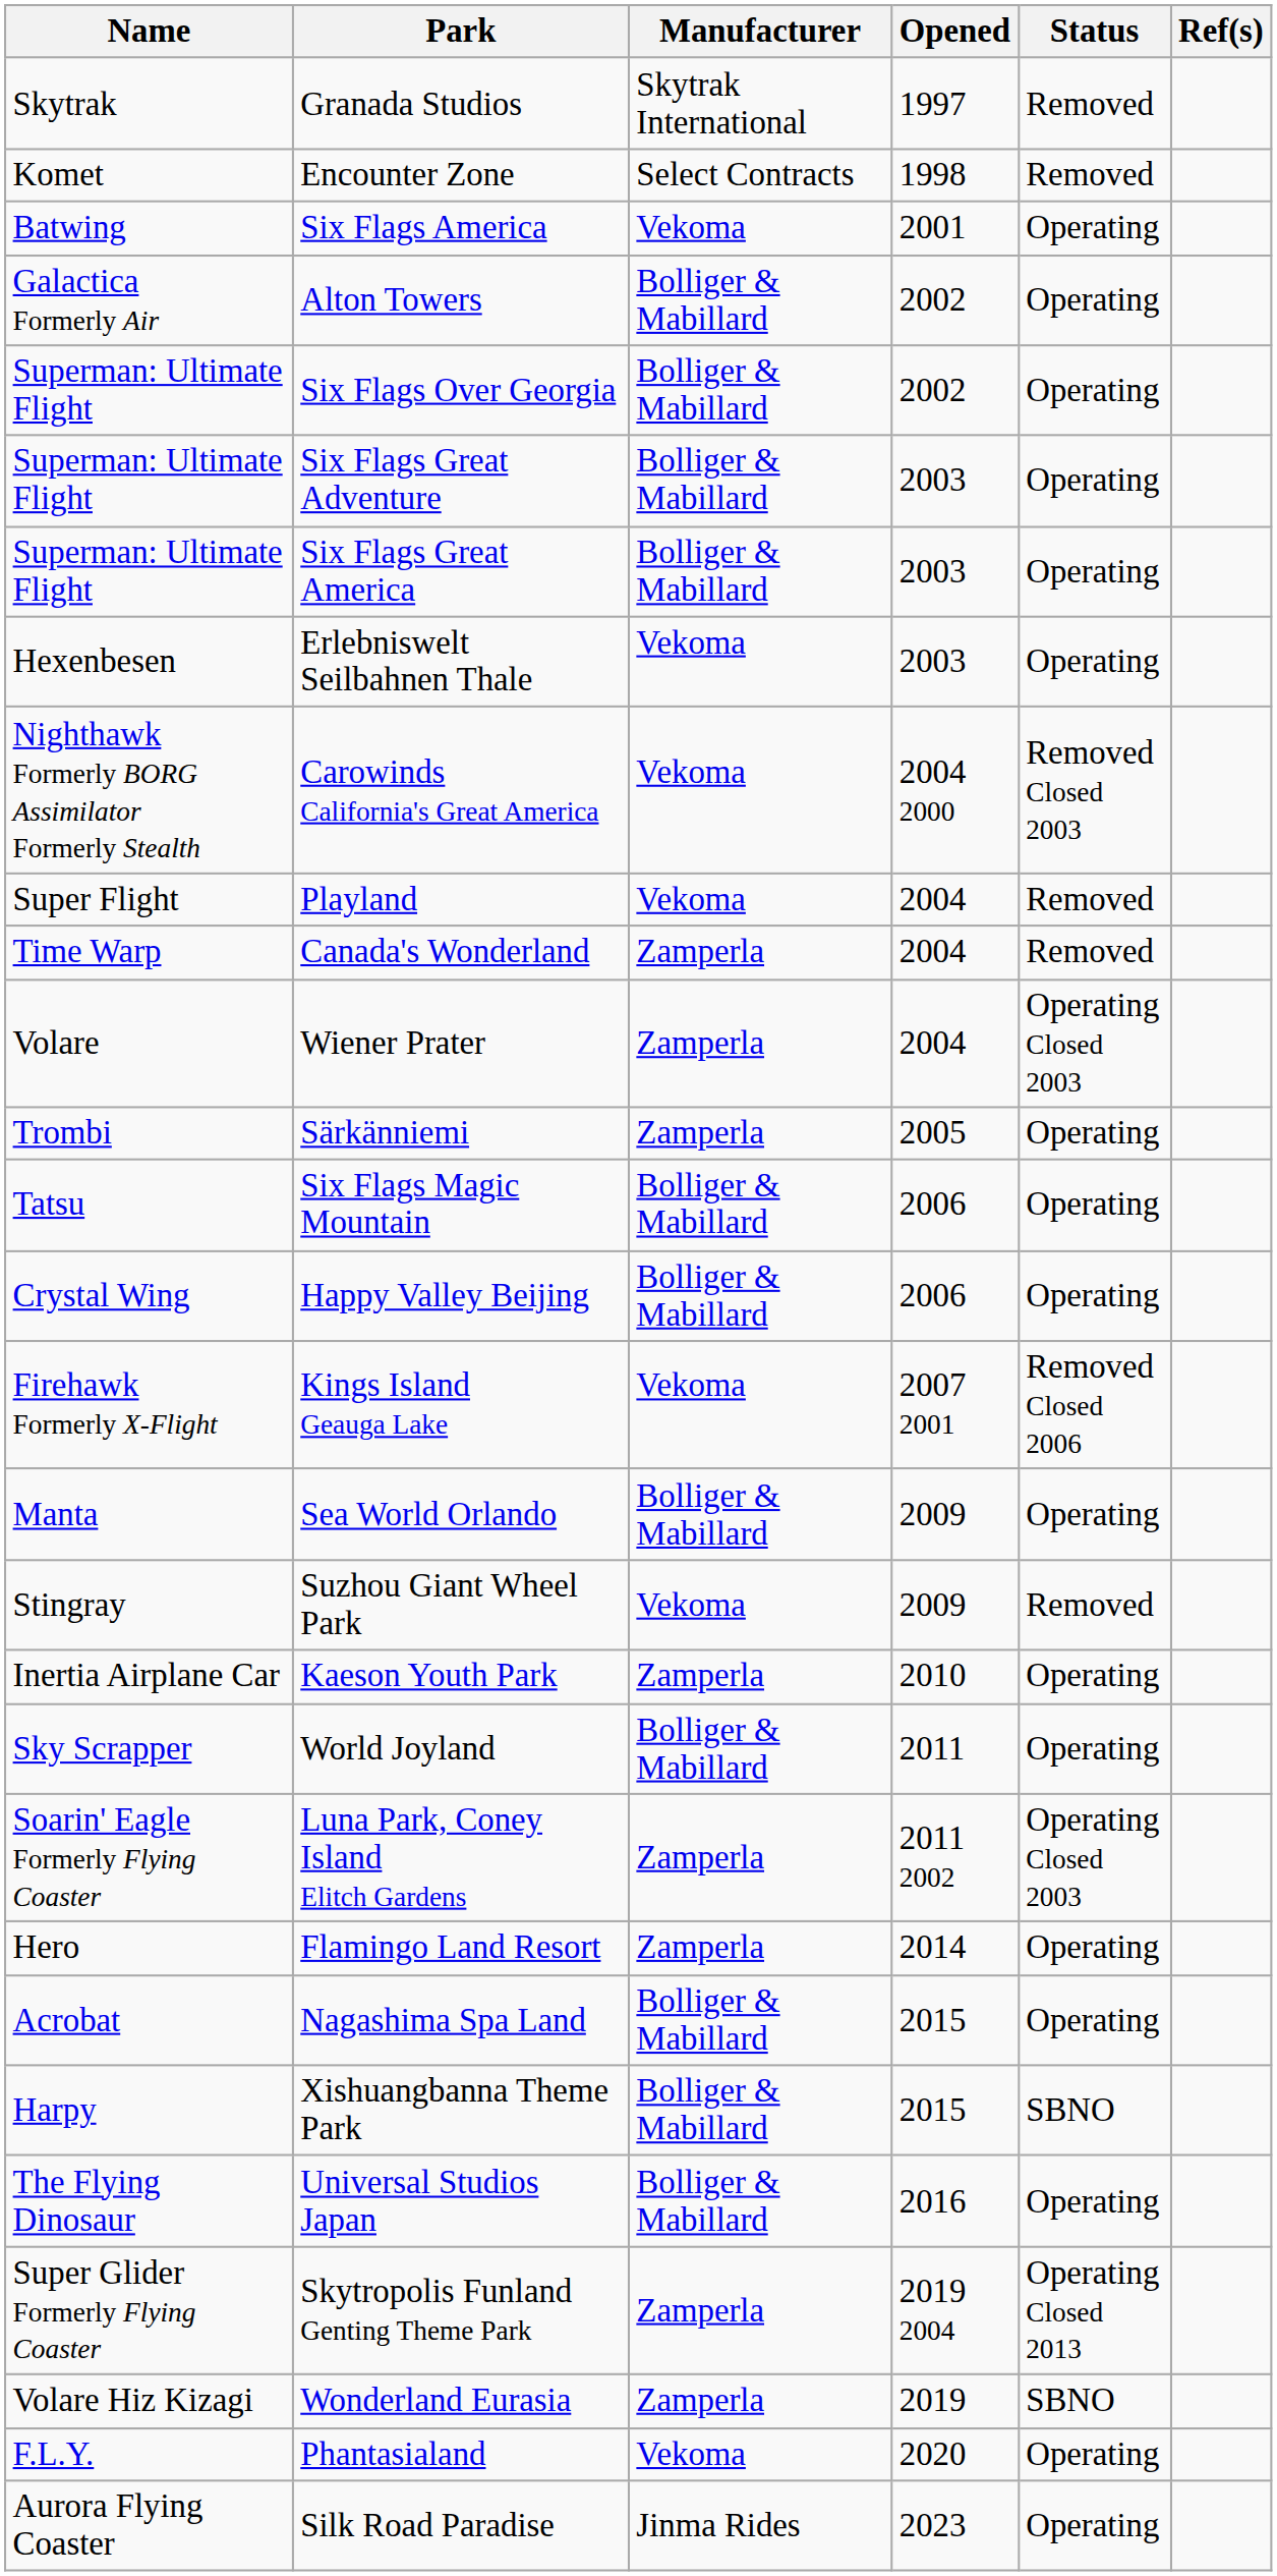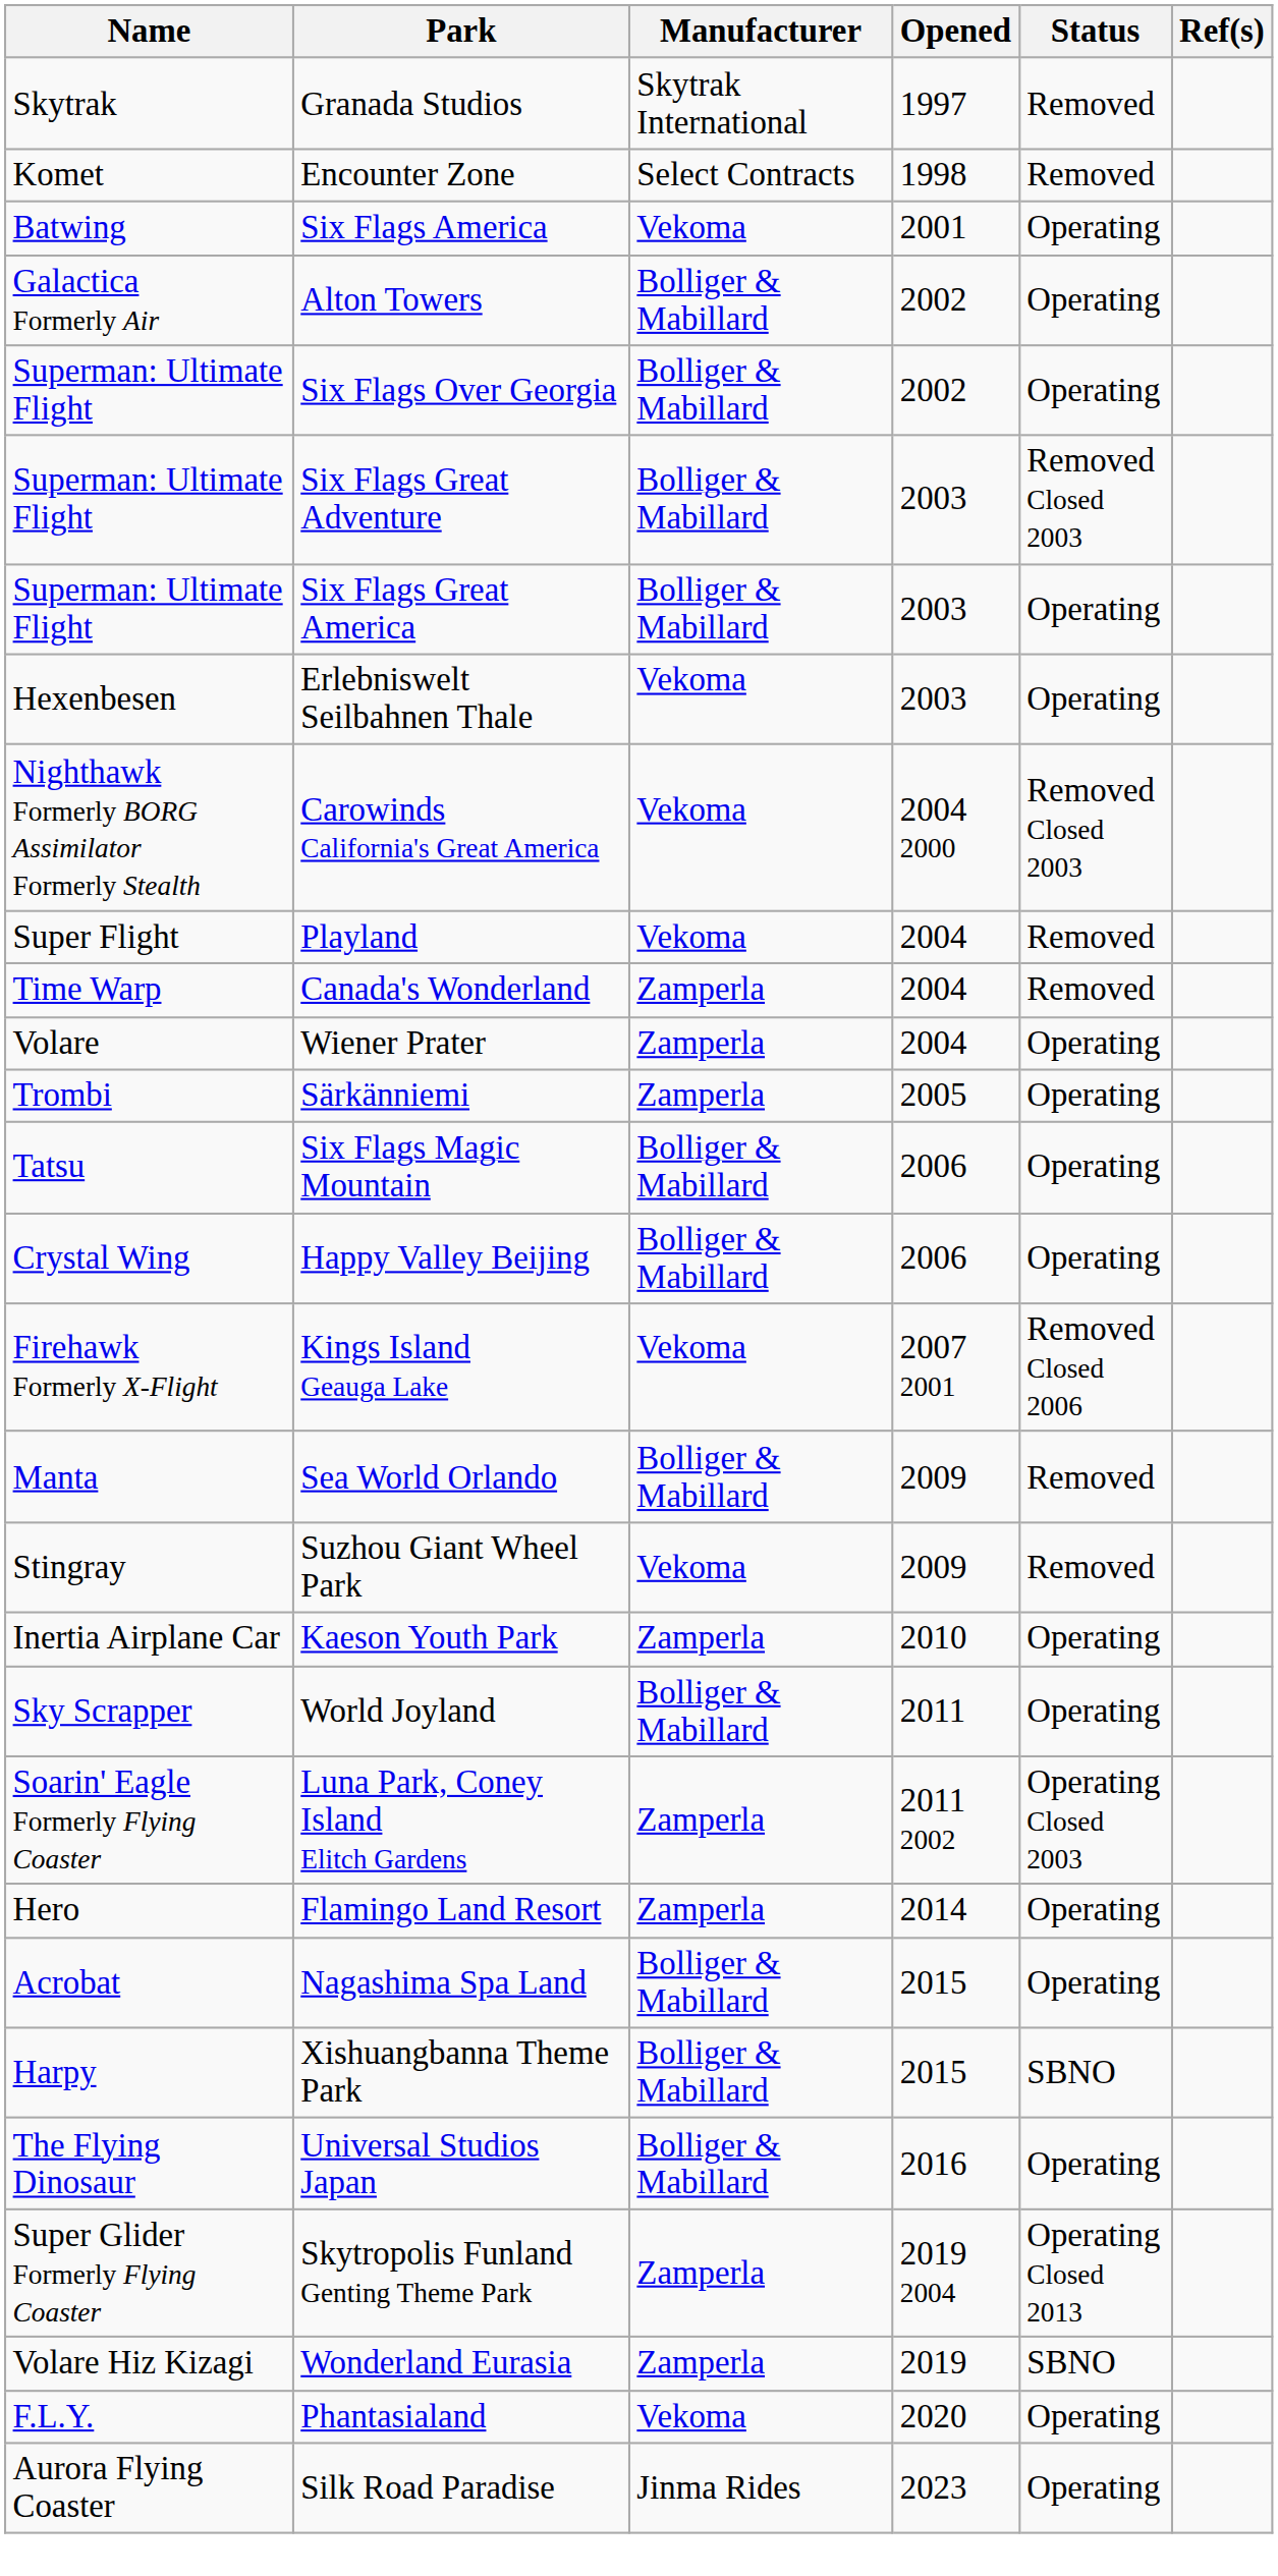Six Flags Great Adventure | Status: Operating -> Removed Closed 2003
Wiener Prater | Status: Operating Closed 2003 -> Operating
Sea World Orlando | Status: Operating -> Removed
